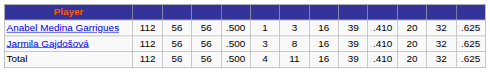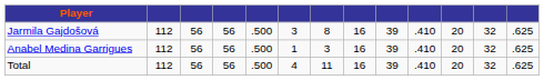rows swapped: Jarmila Gajdošová <-> Anabel Medina Garrigues
